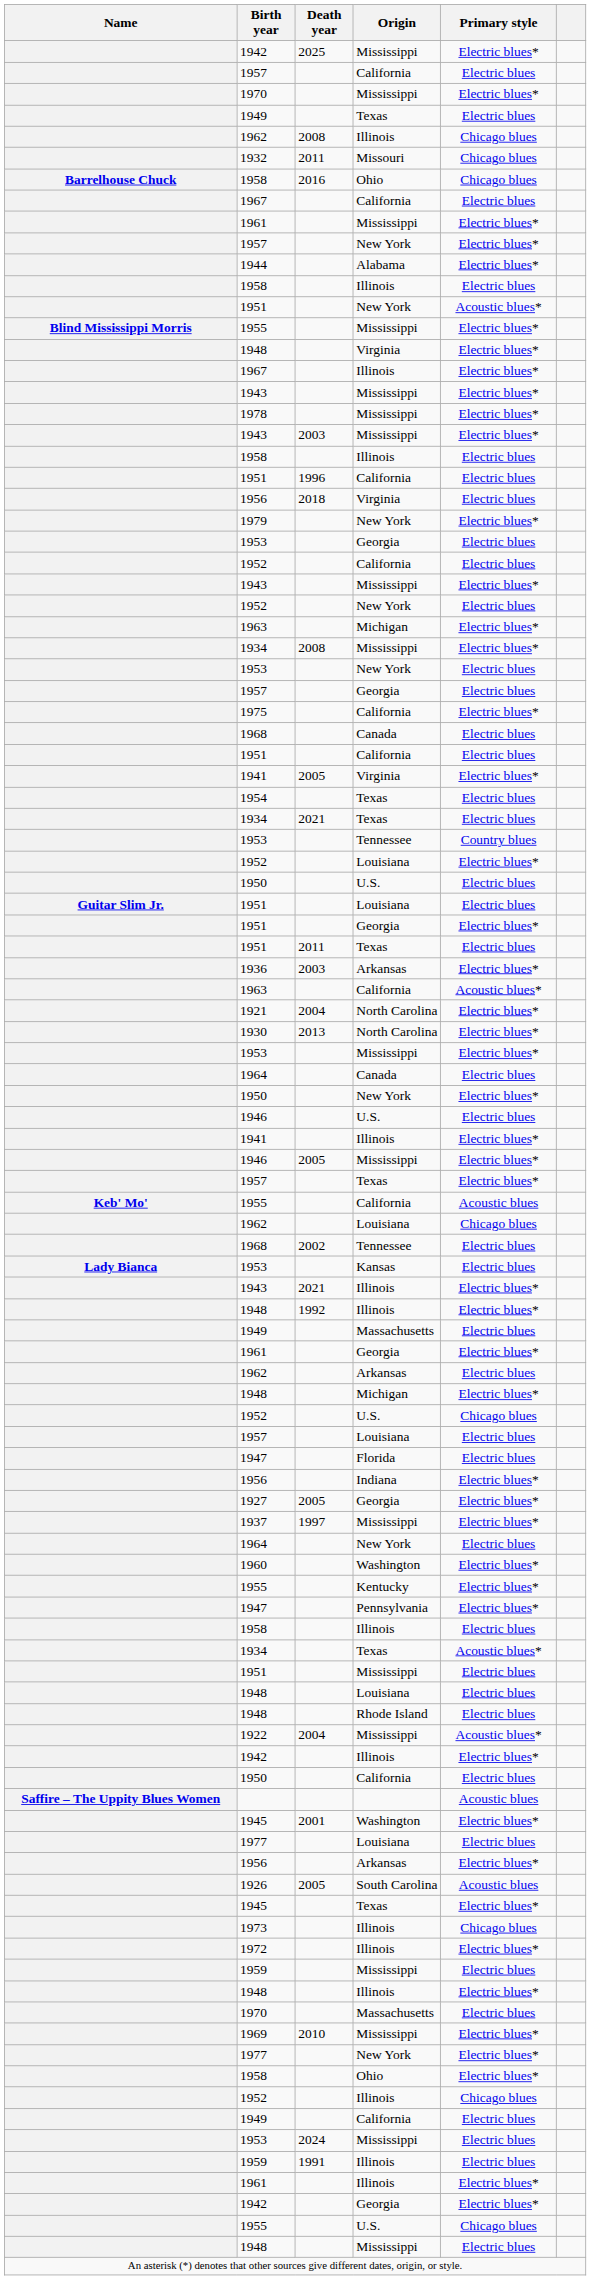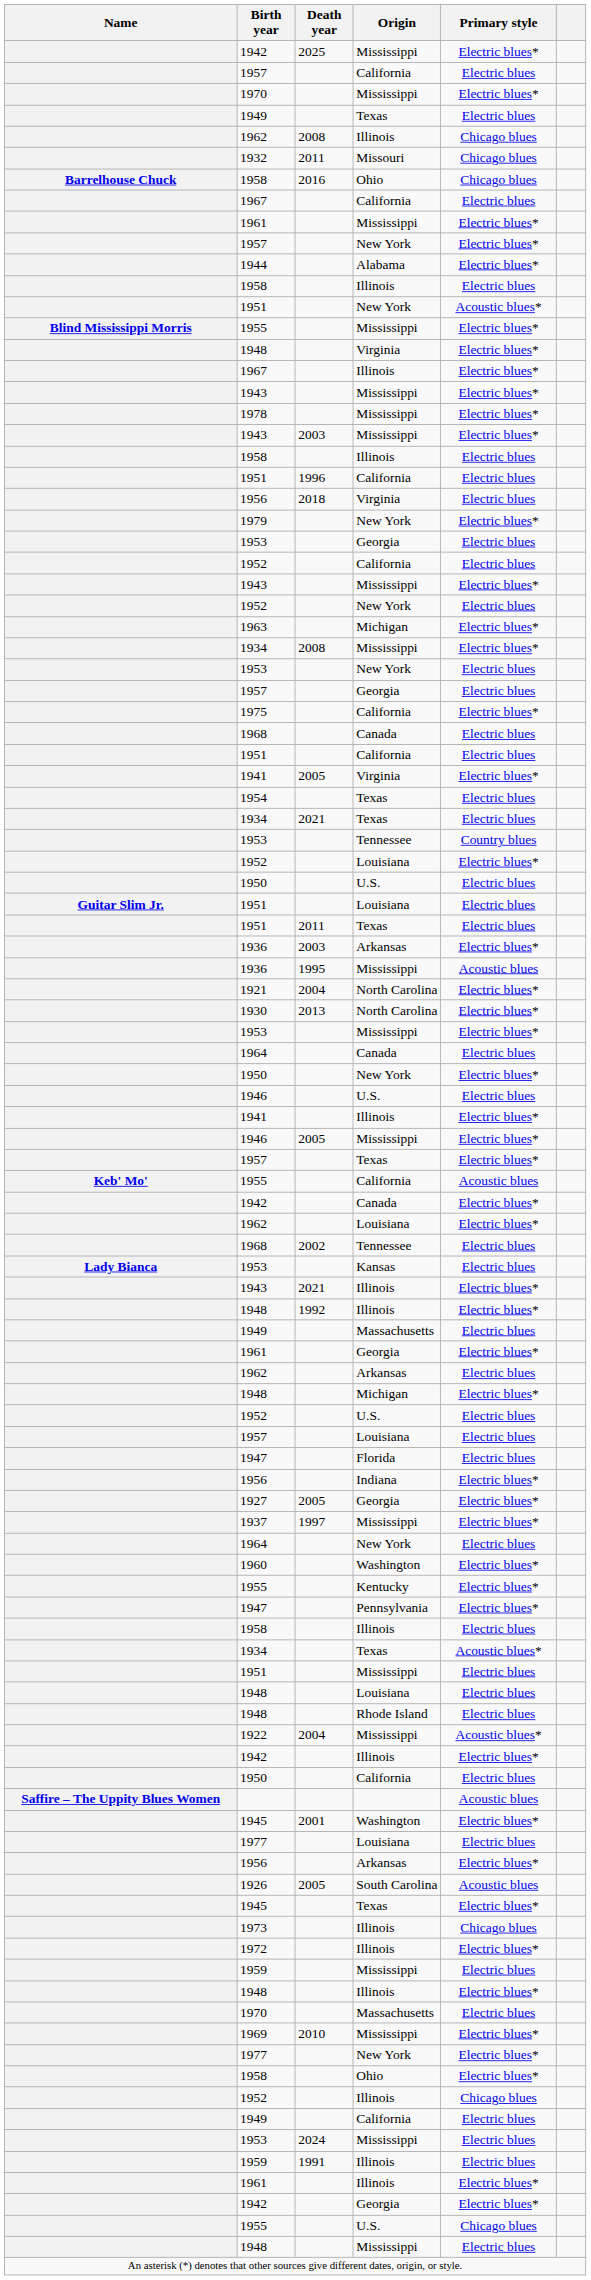- row: 1951 | Georgia | Electric blues*
- row: 1963 | California | Acoustic blues*
+ row: 1936 | 1995 | Mississippi | Acoustic blues
+ row: 1942 | Canada | Electric blues*
1962 / Louisiana | Primary style: Chicago blues -> Electric blues*
1952 / U.S. | Primary style: Chicago blues -> Electric blues
